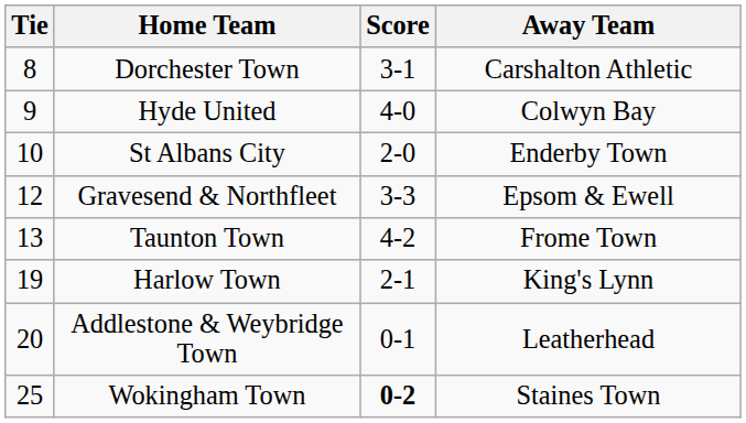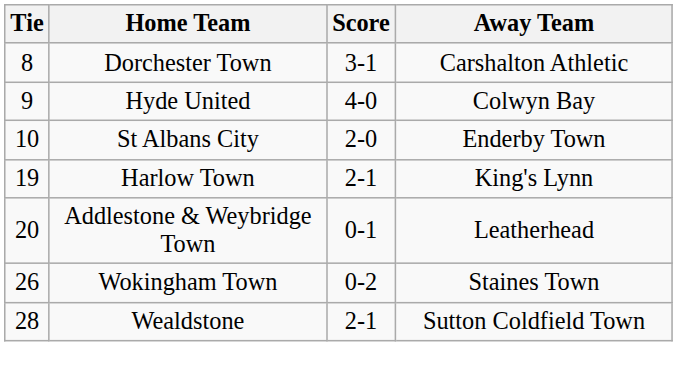- row: 12 | Gravesend & Northfleet | 3-3 | Epsom & Ewell
- row: 13 | Taunton Town | 4-2 | Frome Town
Wokingham Town | Tie: 25 -> 26
Wokingham Town | Score: bold -> normal
+ row: 28 | Wealdstone | 2-1 | Sutton Coldfield Town
